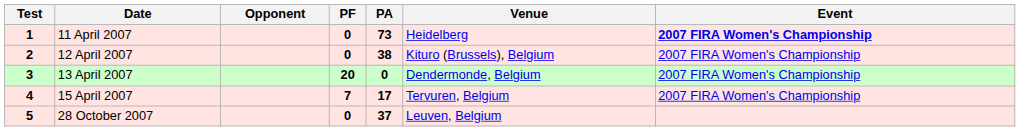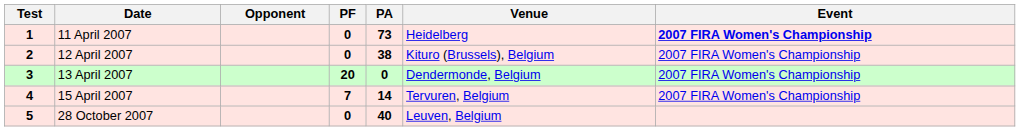15 April 2007 | PA: 17 -> 14
28 October 2007 | PA: 37 -> 40
